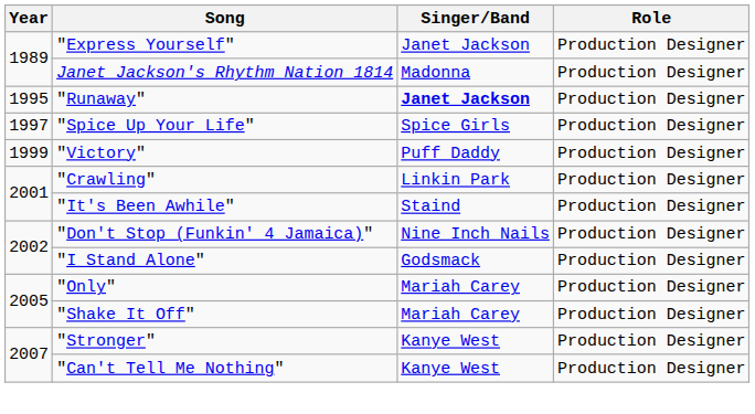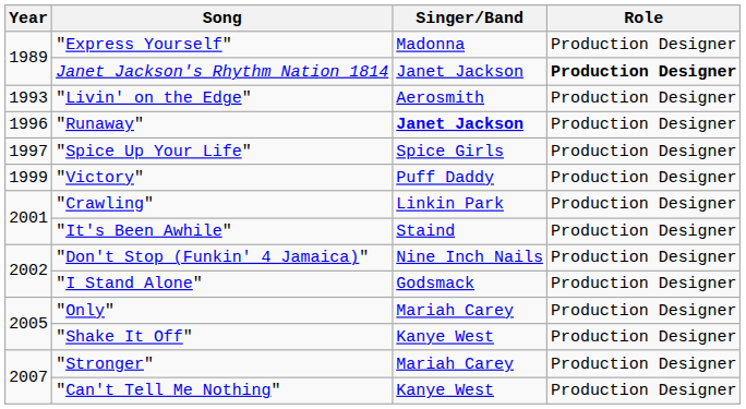"Express Yourself" | Singer/Band: Janet Jackson -> Madonna
Janet Jackson's Rhythm Nation 1814 | Singer/Band: Madonna -> Janet Jackson
Janet Jackson's Rhythm Nation 1814 | Role: normal -> bold
+ row: 1993 | "Livin' on the Edge" | Aerosmith | Production Designer
"Runaway" | Year: 1995 -> 1996
"Shake It Off" | Singer/Band: Mariah Carey -> Kanye West
"Stronger" | Singer/Band: Kanye West -> Mariah Carey
